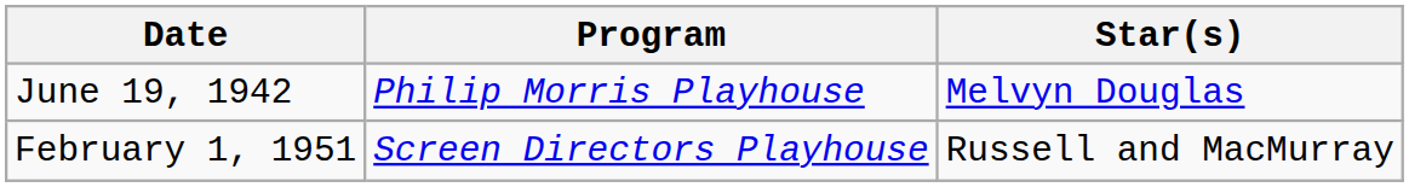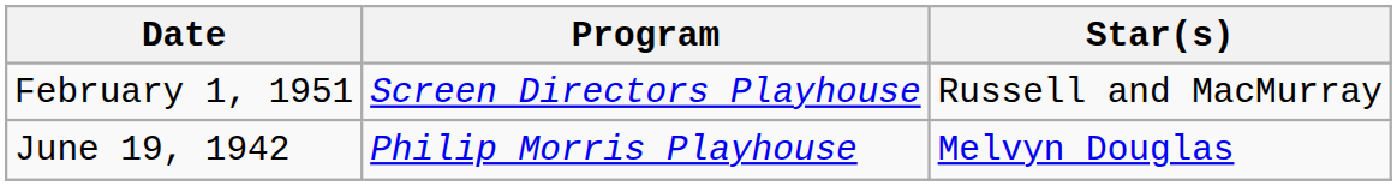rows swapped: June 19, 1942 <-> February 1, 1951
